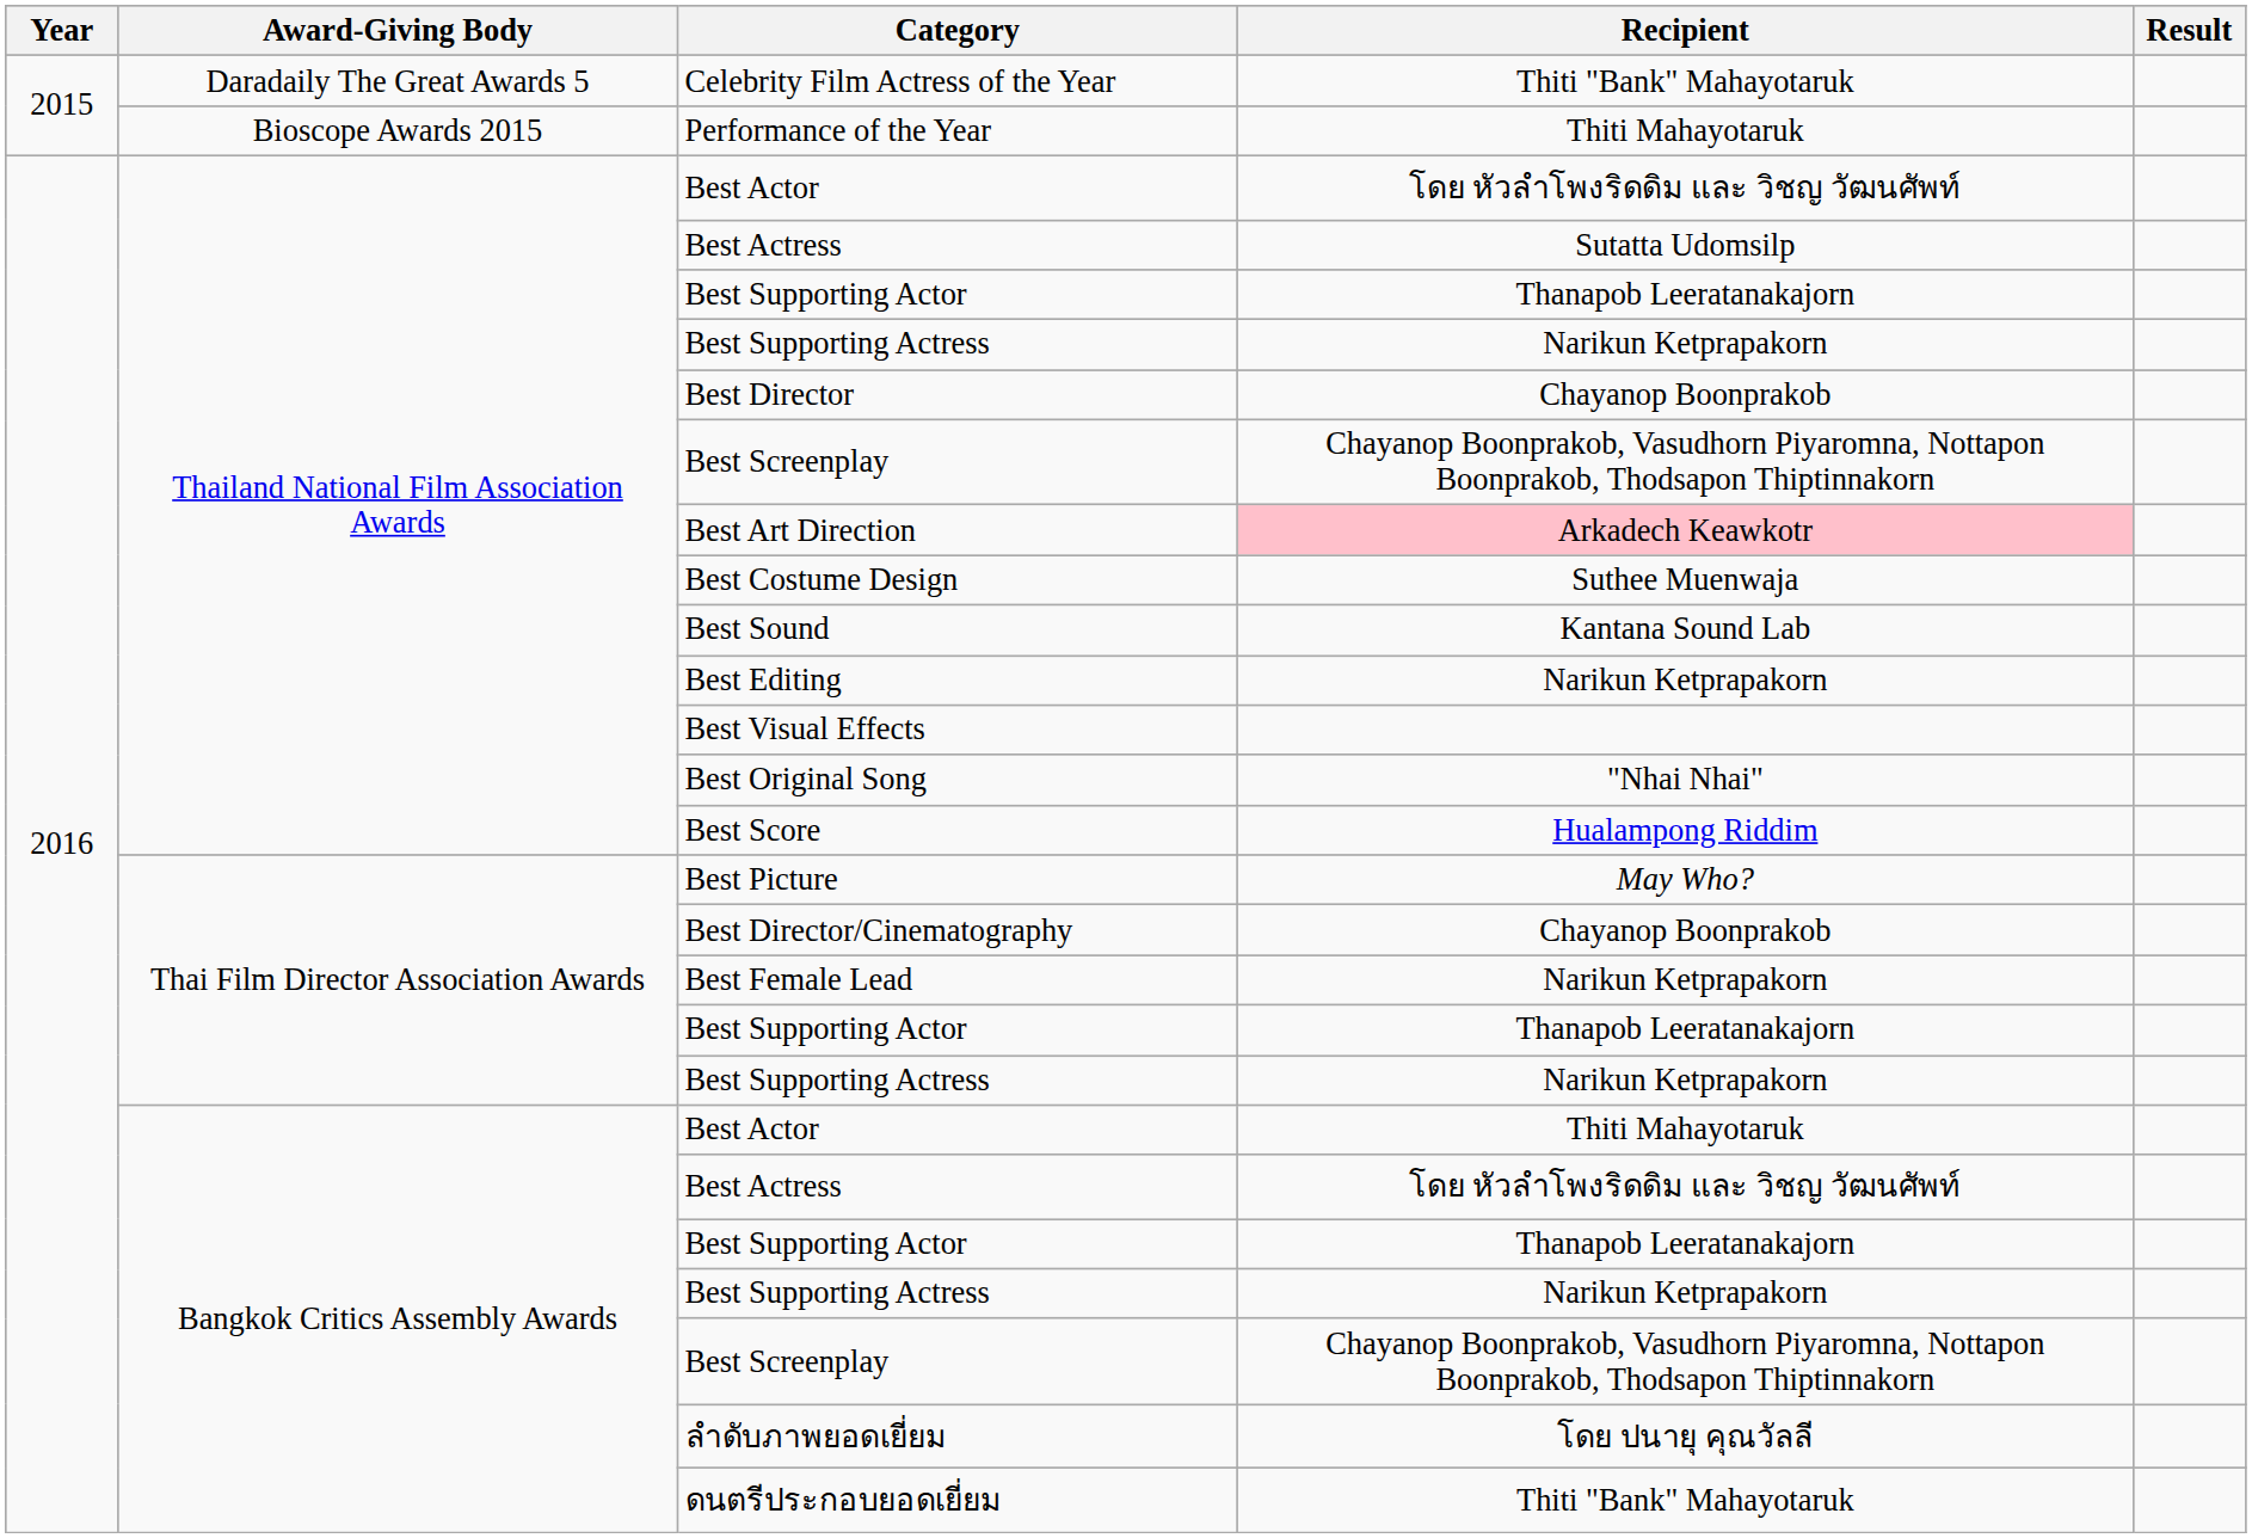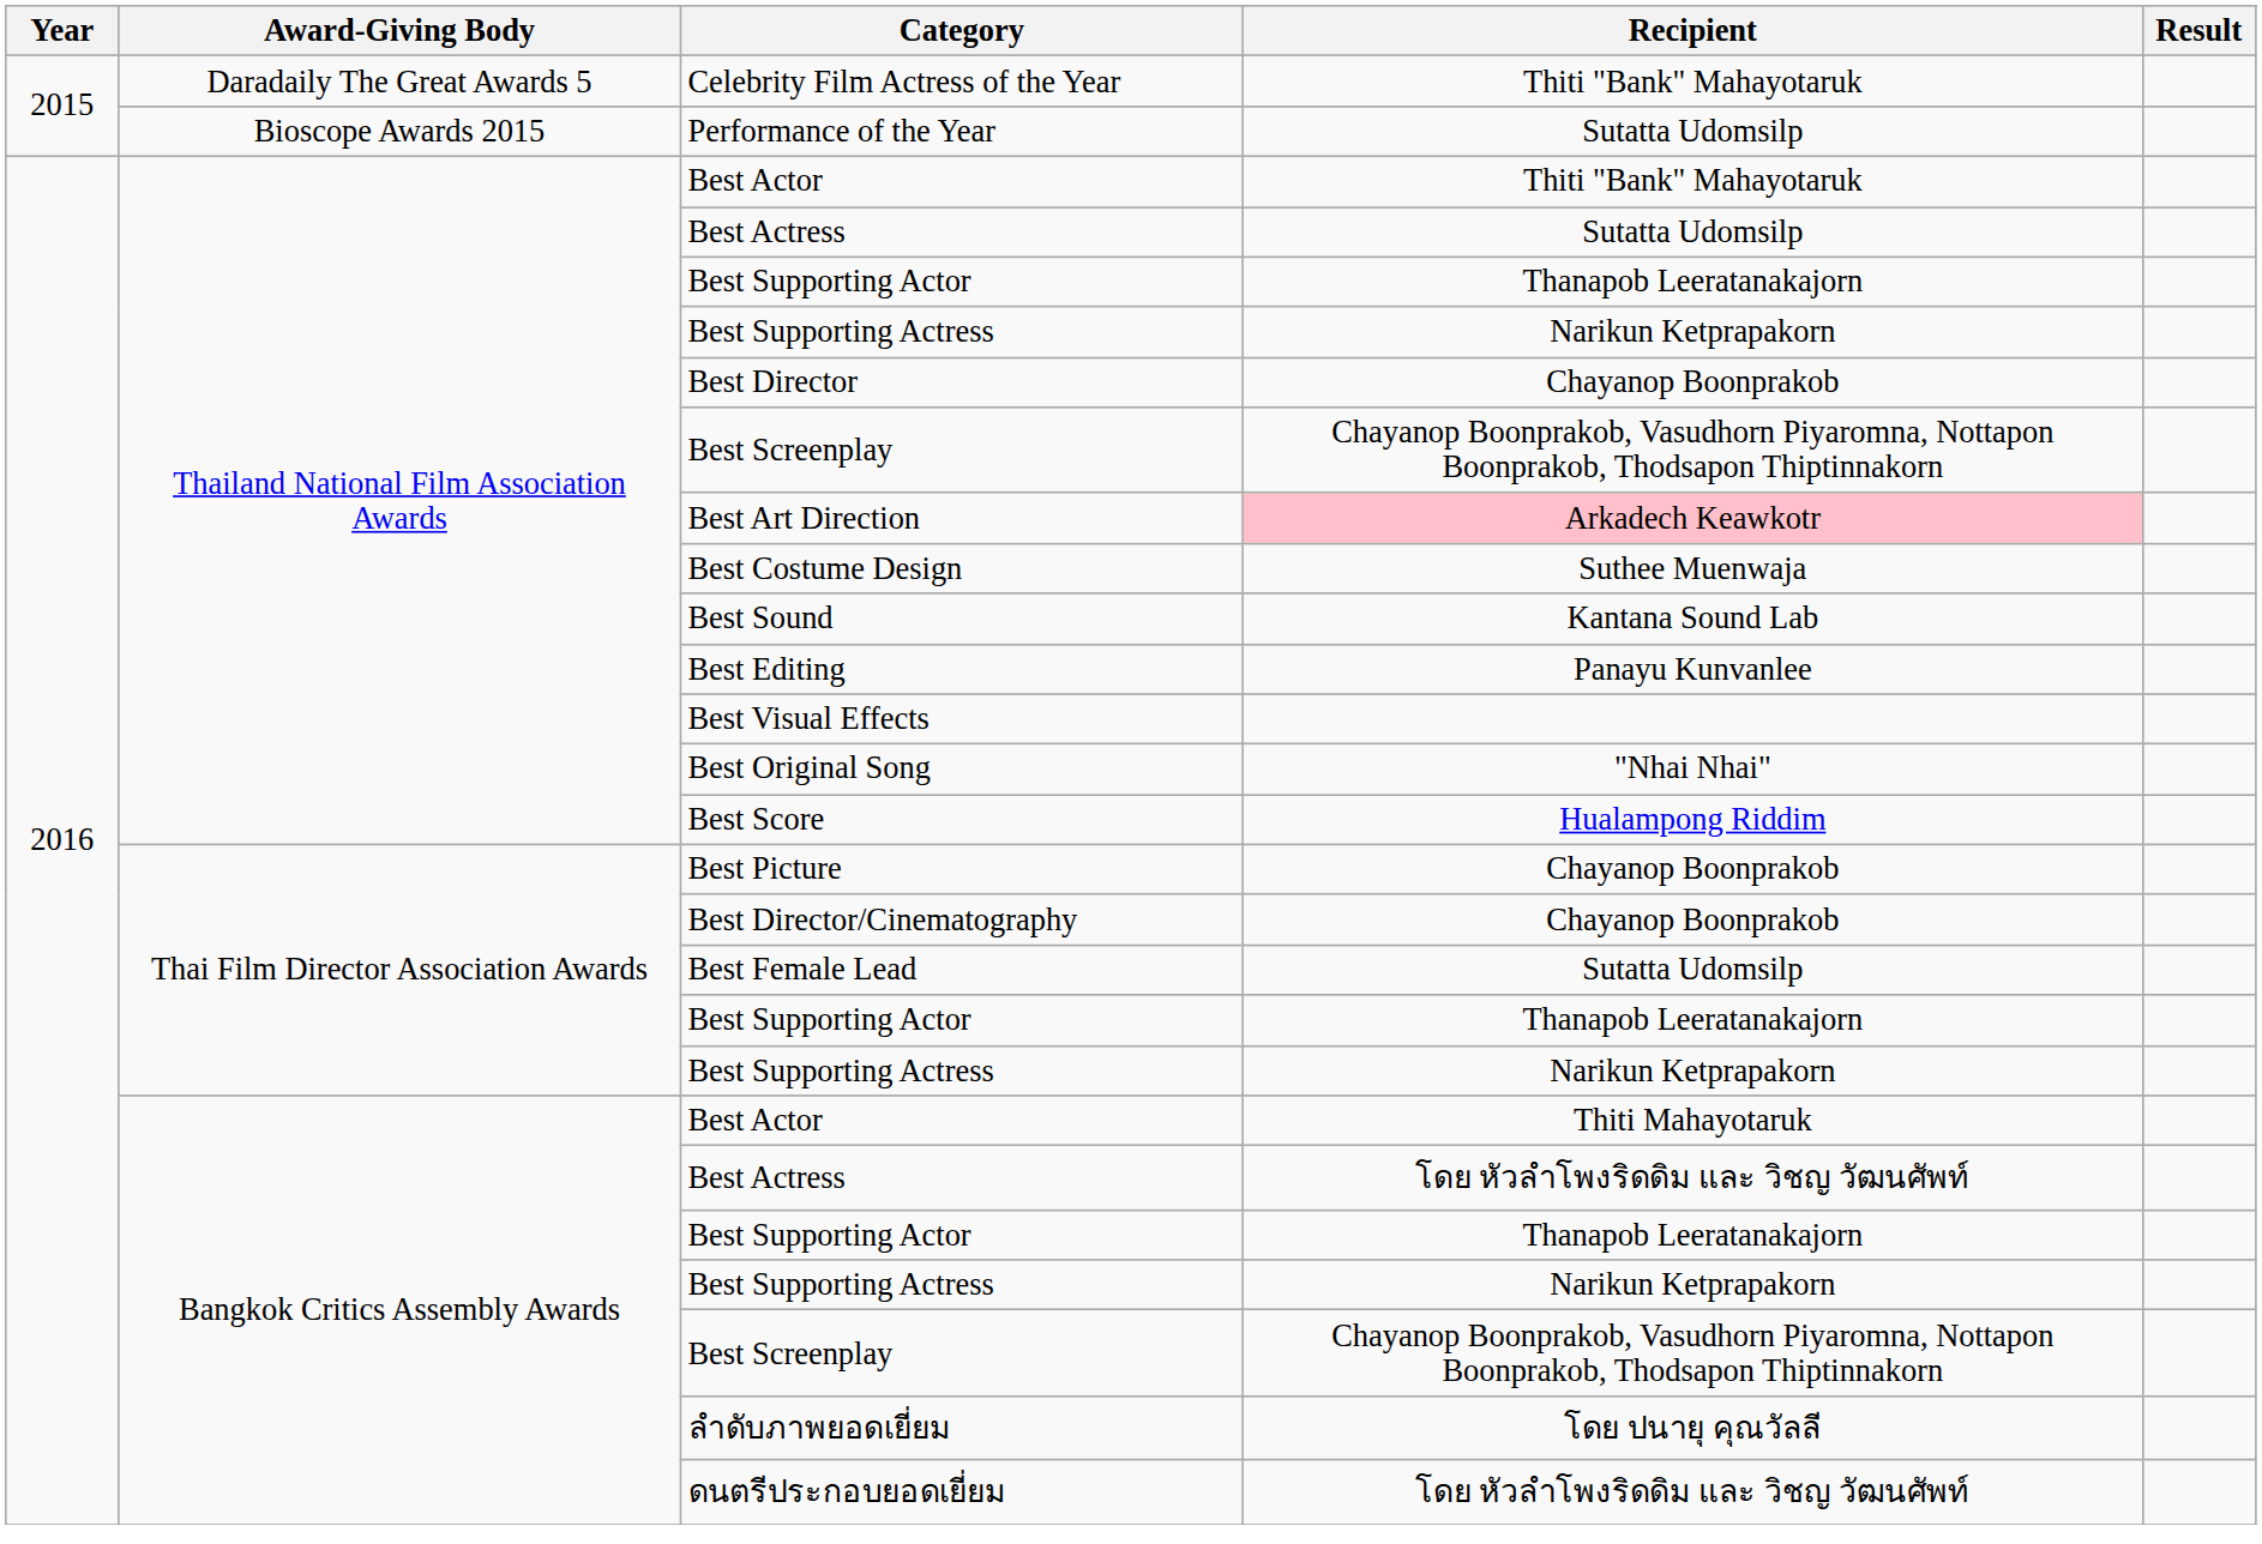Performance of the Year | Recipient: Thiti Mahayotaruk -> Sutatta Udomsilp
Thailand National Film Association Awards / Best Actor | Recipient: โดย หัวลำโพงริดดิม และ วิชญ วัฒนศัพท์ -> Thiti "Bank" Mahayotaruk
Best Editing | Recipient: Narikun Ketprapakorn -> Panayu Kunvanlee
Best Picture | Recipient: May Who? -> Chayanop Boonprakob
Best Female Lead | Recipient: Narikun Ketprapakorn -> Sutatta Udomsilp
ดนตรีประกอบยอดเยี่ยม | Recipient: Thiti "Bank" Mahayotaruk -> โดย หัวลำโพงริดดิม และ วิชญ วัฒนศัพท์
